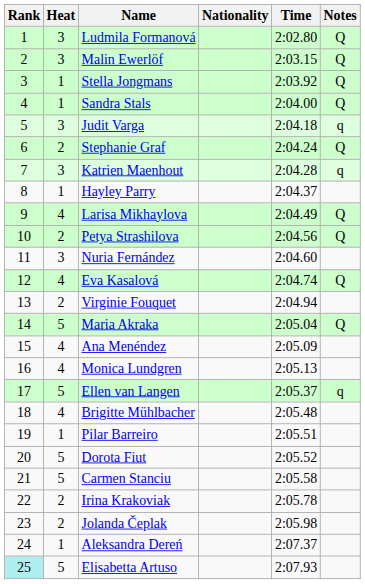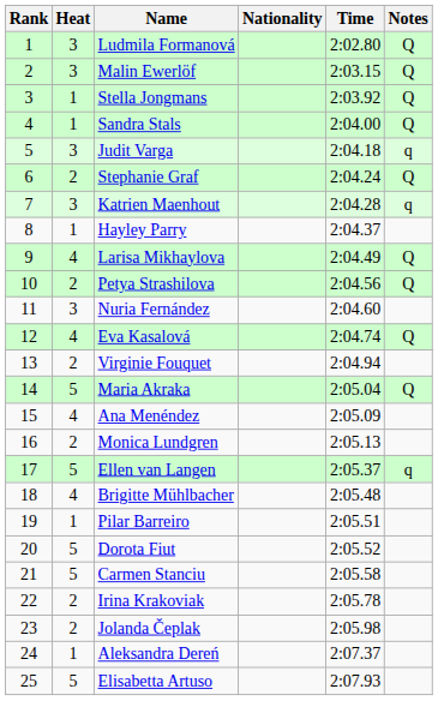Monica Lundgren | Heat: 4 -> 2
Elisabetta Artuso | Rank: paleturquoise background -> no background
